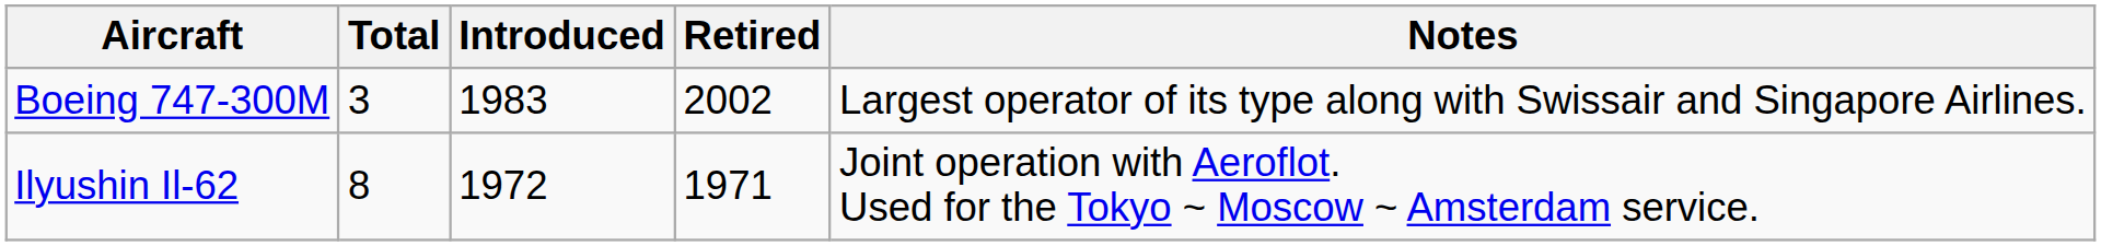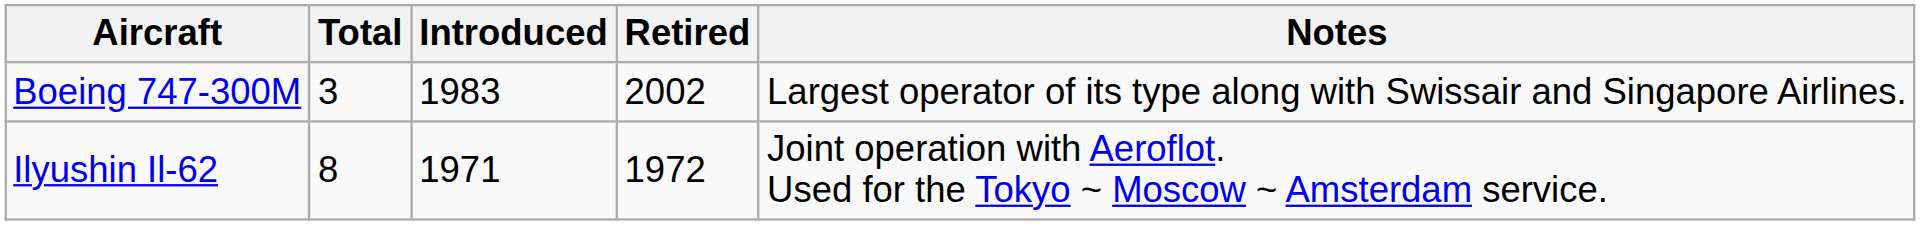Ilyushin Il-62 | Introduced: 1972 -> 1971
Ilyushin Il-62 | Retired: 1971 -> 1972
